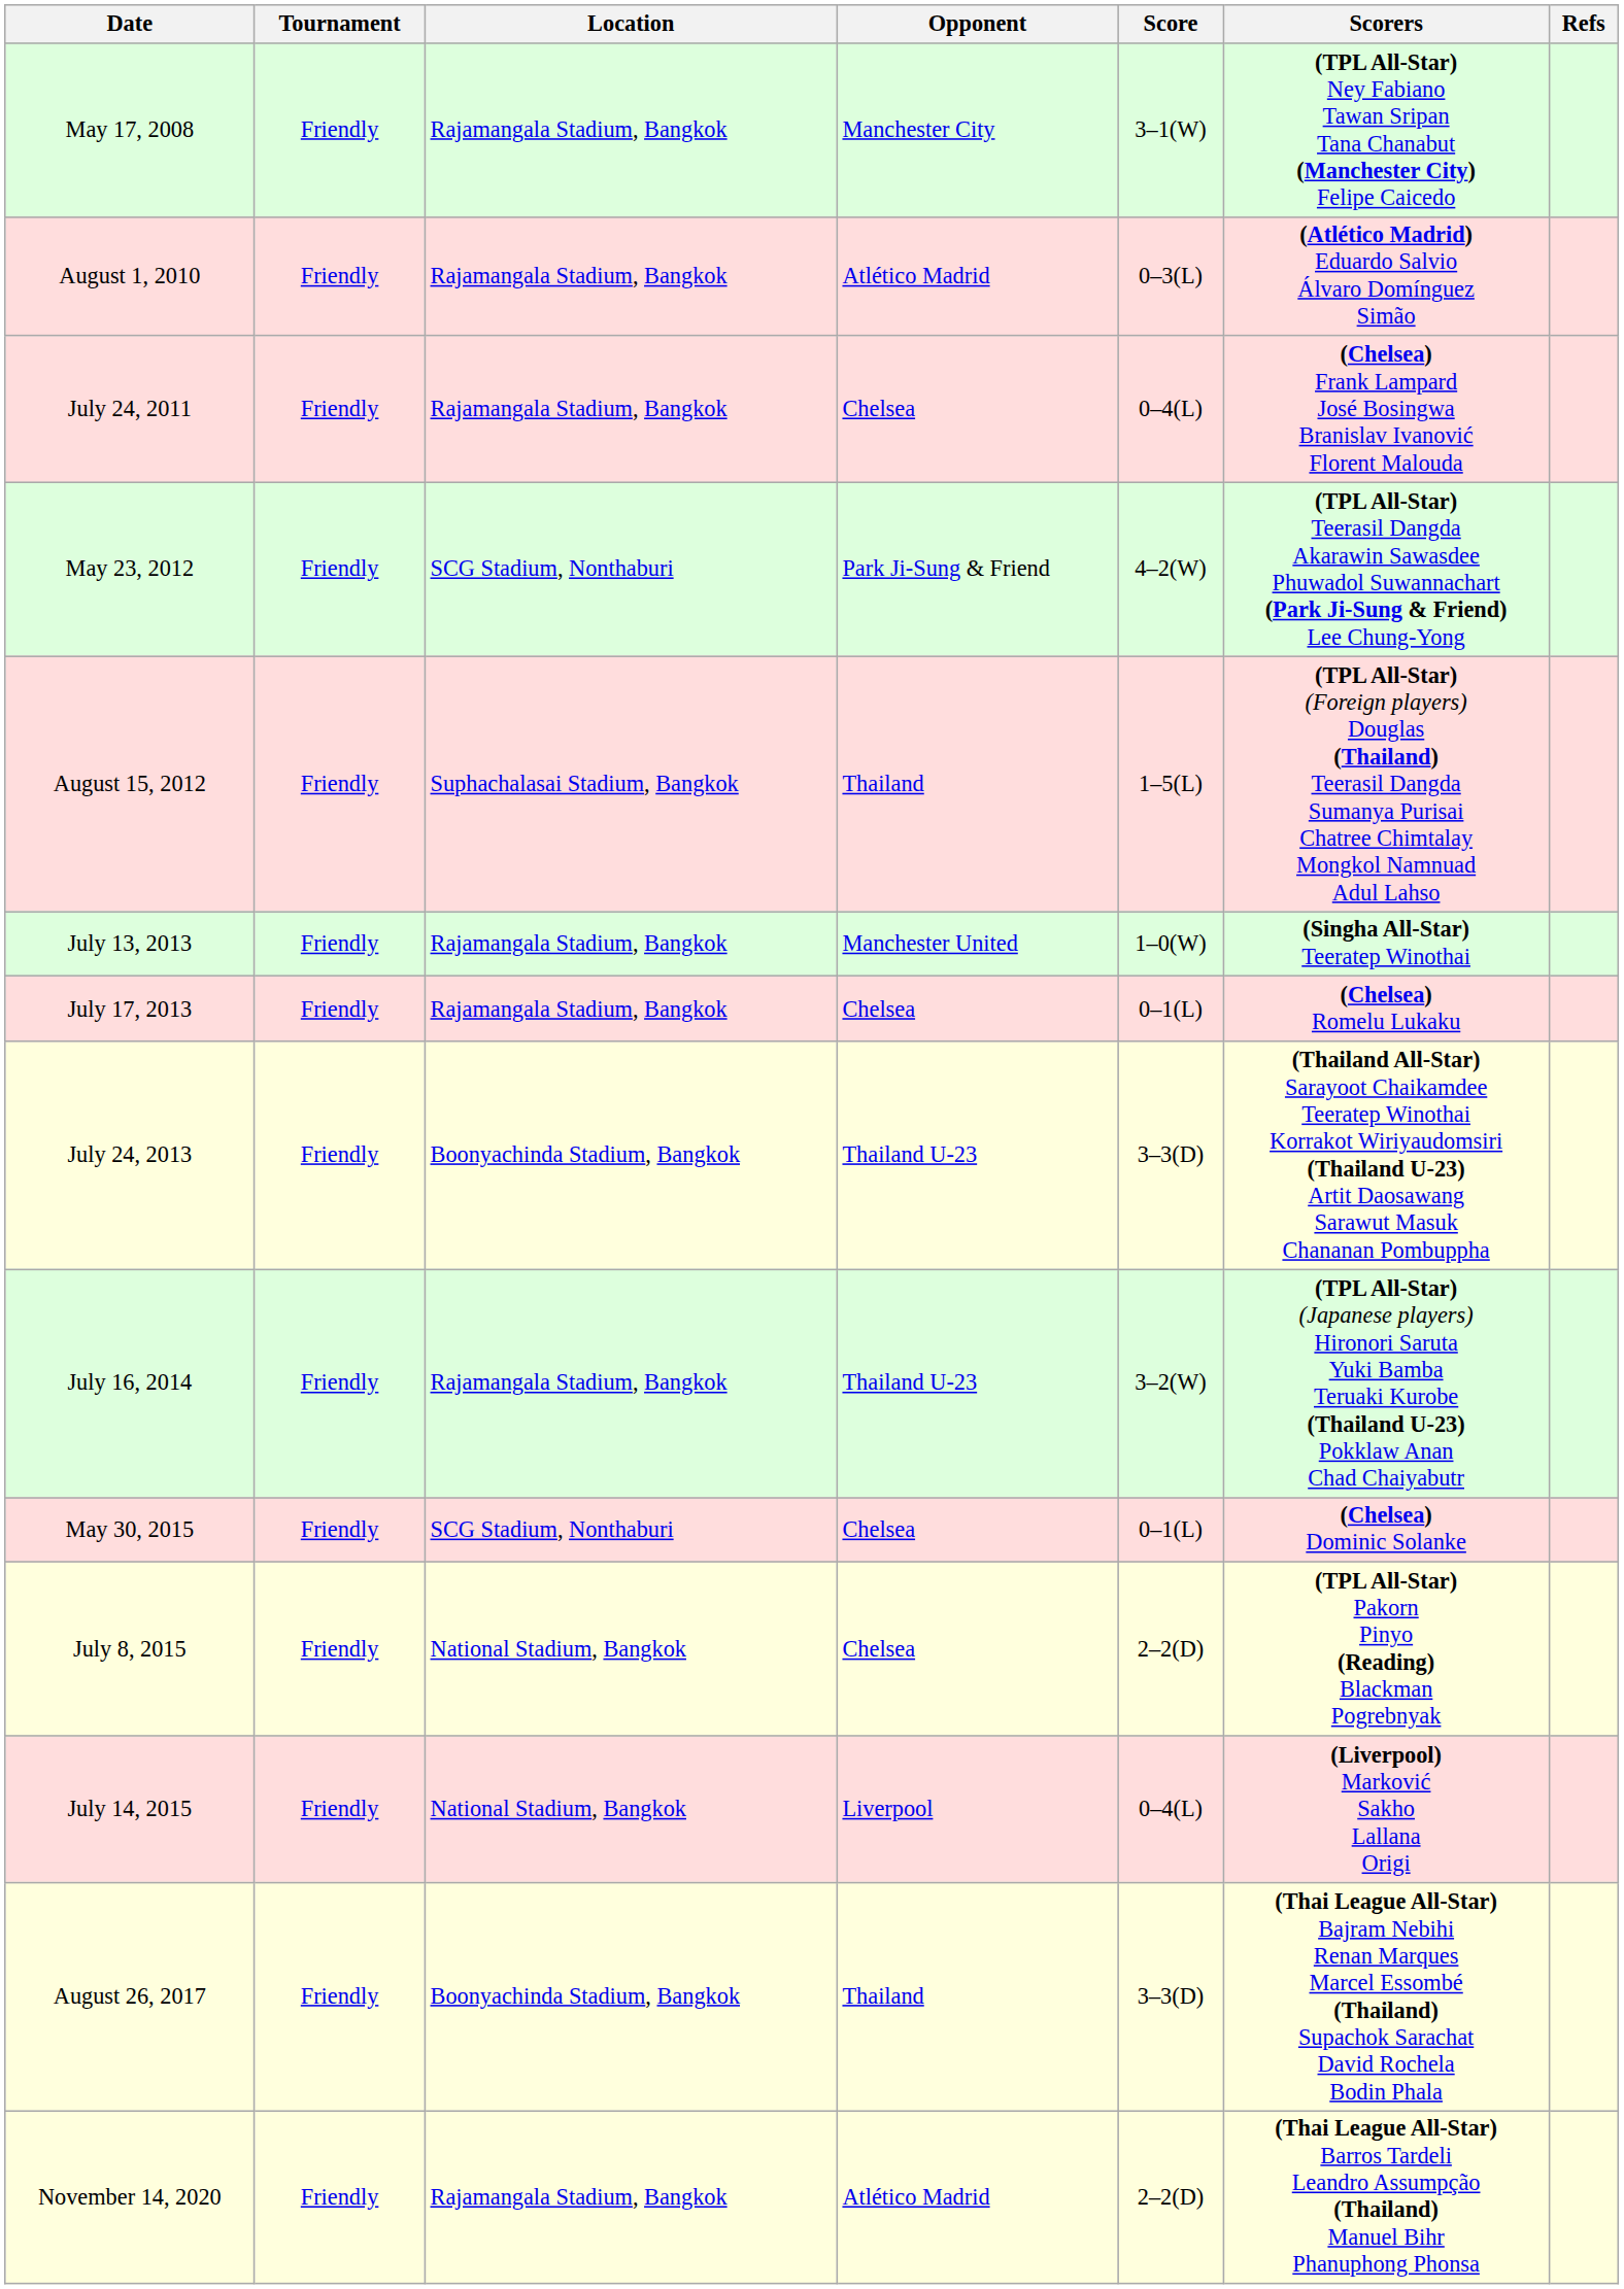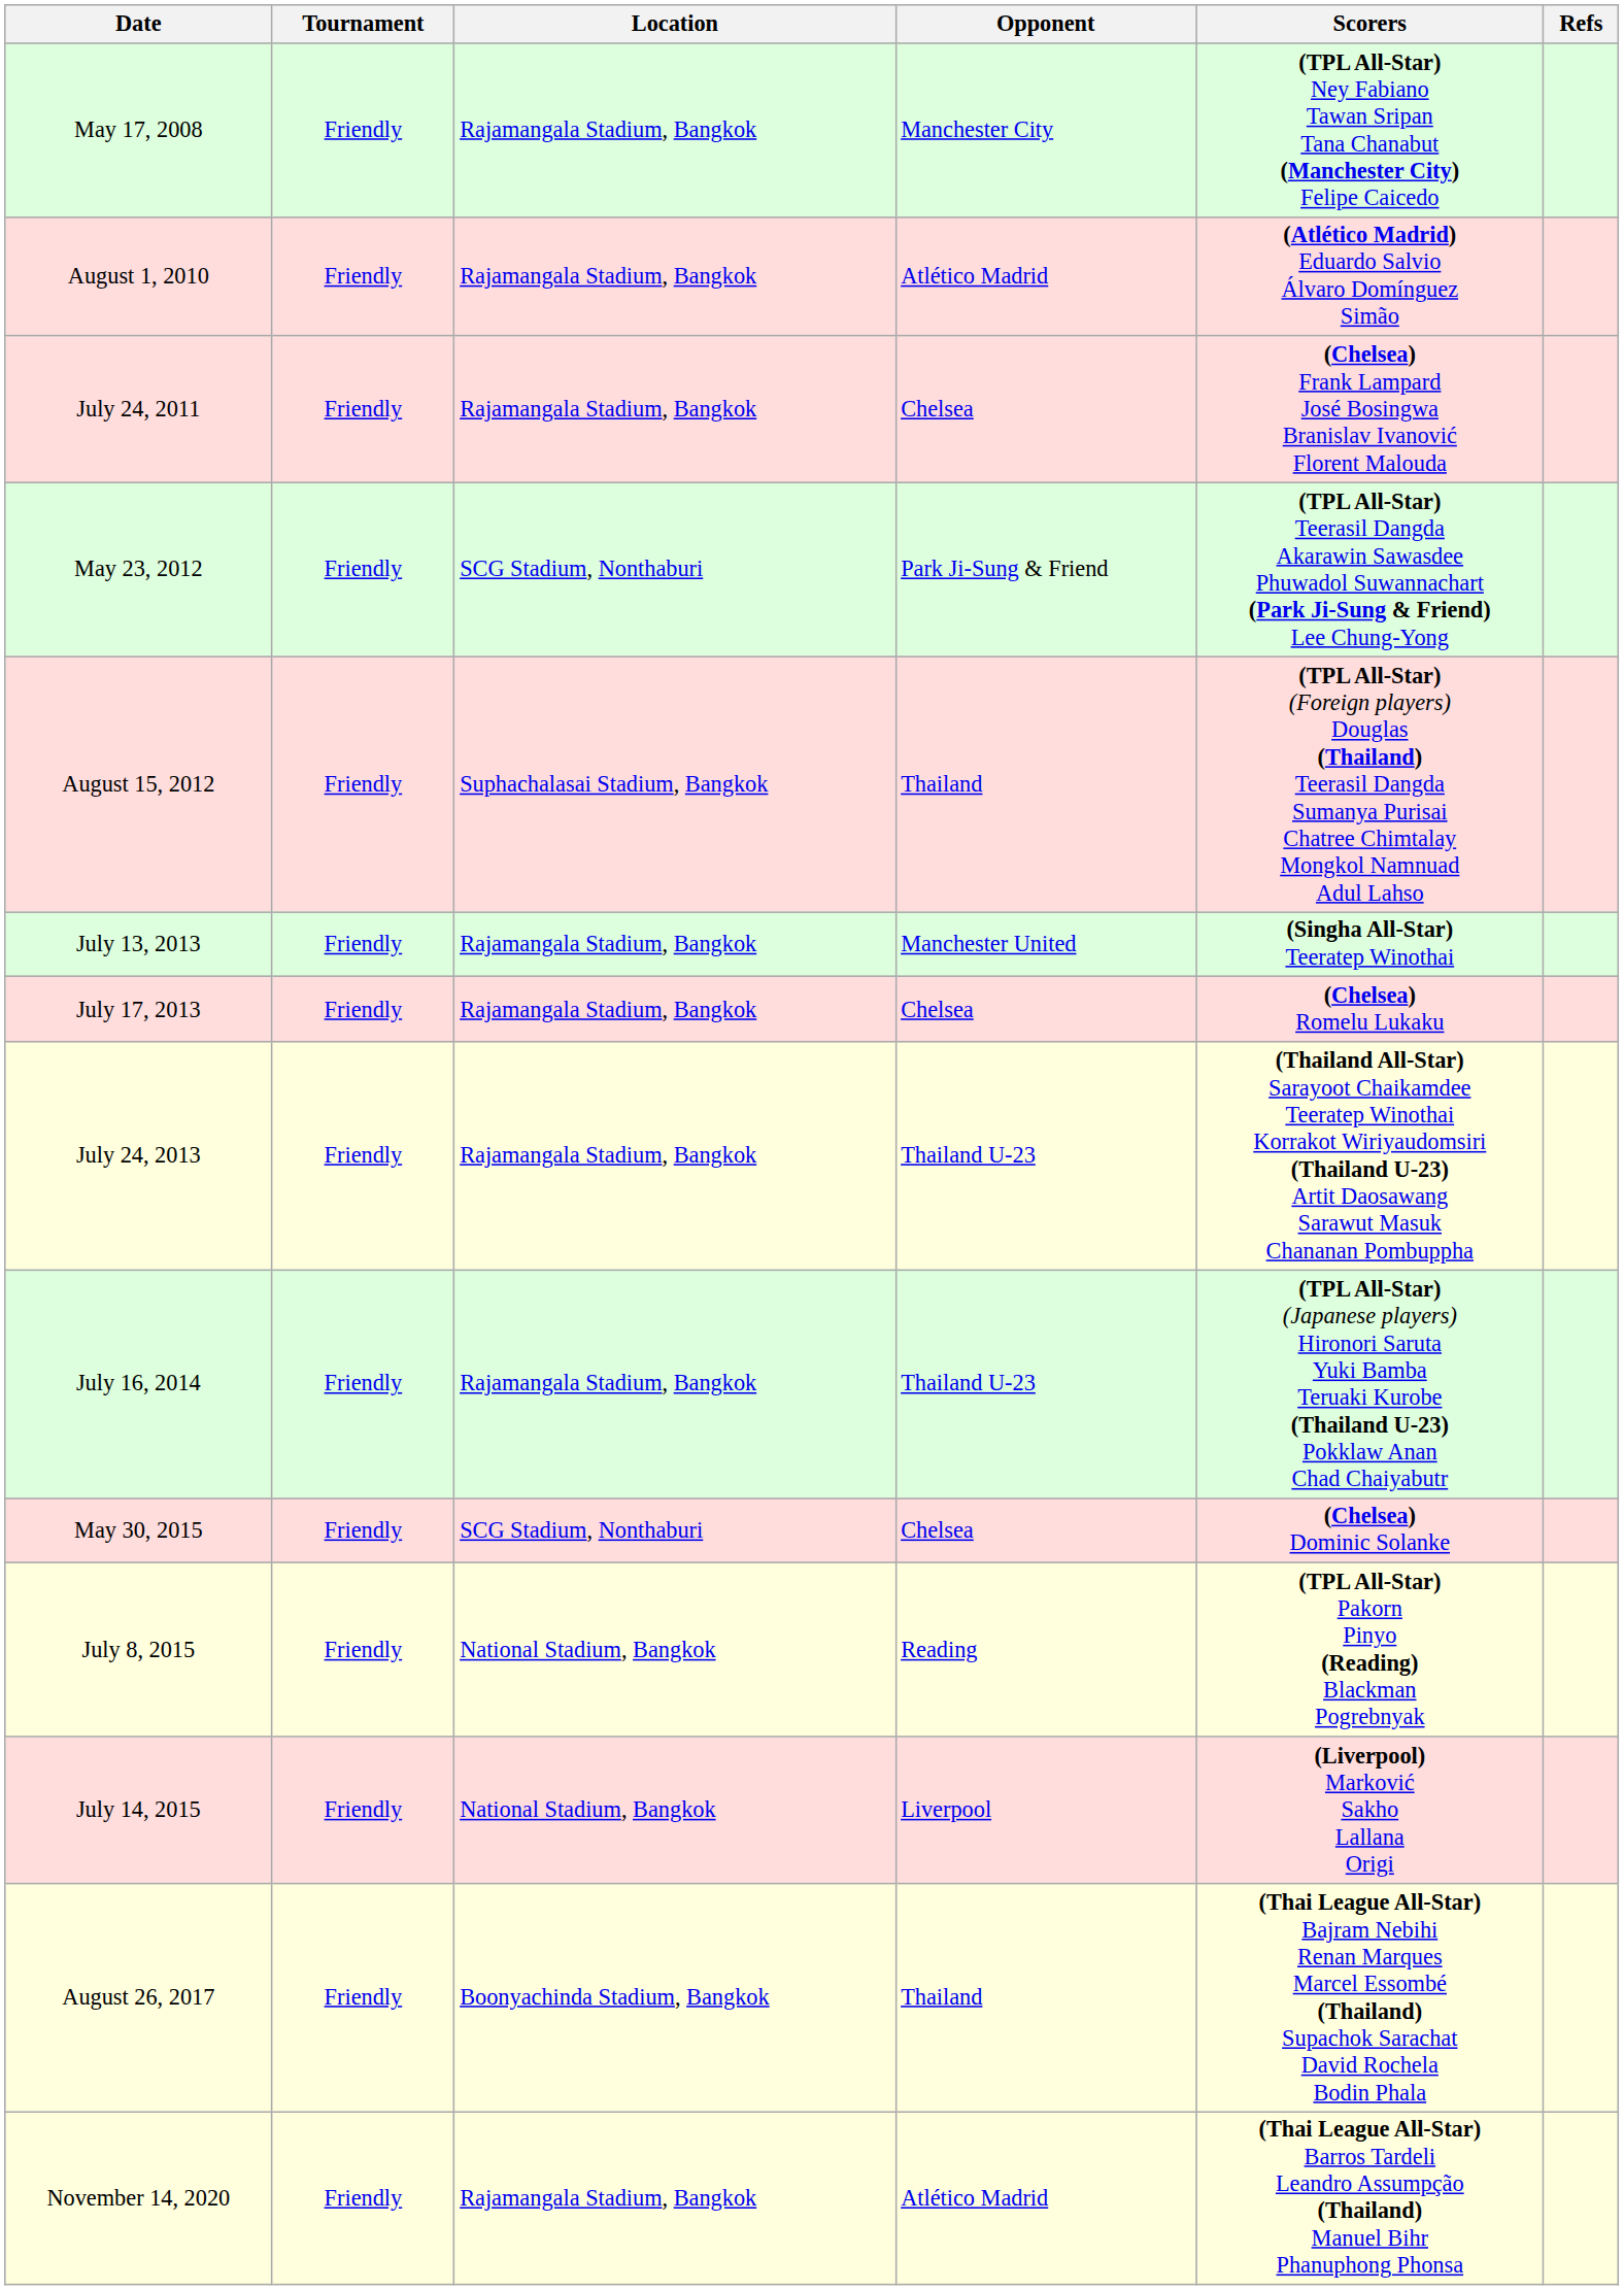- column: Score | 3–1(W) | 0–3(L) | 0–4(L) | 4–2(W) | 1–5(L) | 1–0(W) | 0–1(L) | 3–3(D) | 3–2(W) | 0–1(L) | 2–2(D) | 0–4(L) | 3–3(D) | 2–2(D)
July 24, 2013 | Location: Boonyachinda Stadium, Bangkok -> Rajamangala Stadium, Bangkok
July 8, 2015 | Opponent: Chelsea -> Reading
